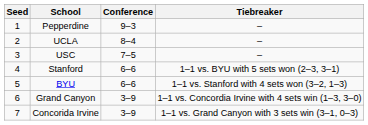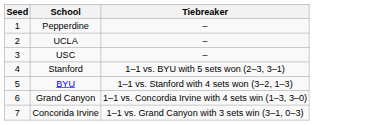- column: Conference | 9–3 | 8–4 | 7–5 | 6–6 | 6–6 | 3–9 | 3–9
